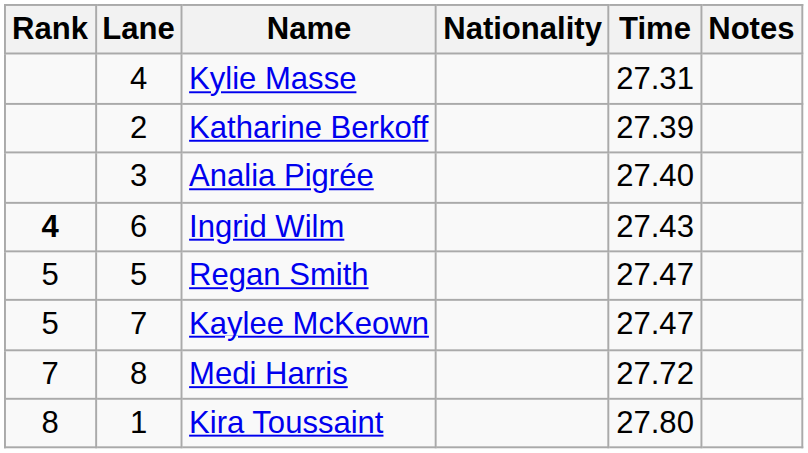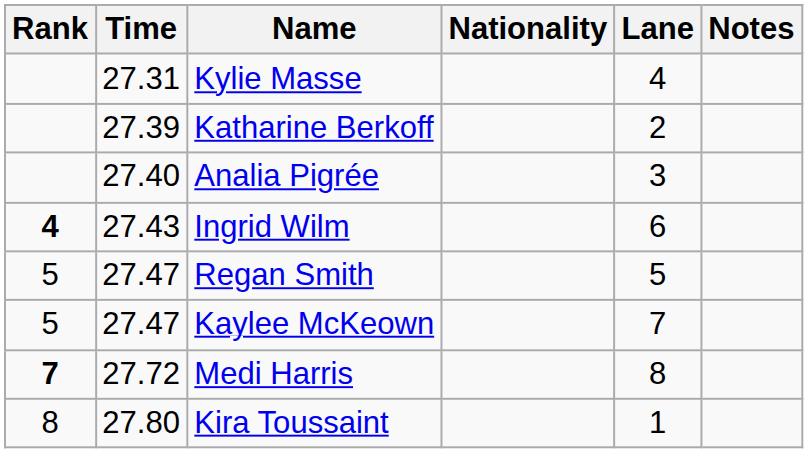columns swapped: Lane <-> Time
Medi Harris | Rank: normal -> bold
